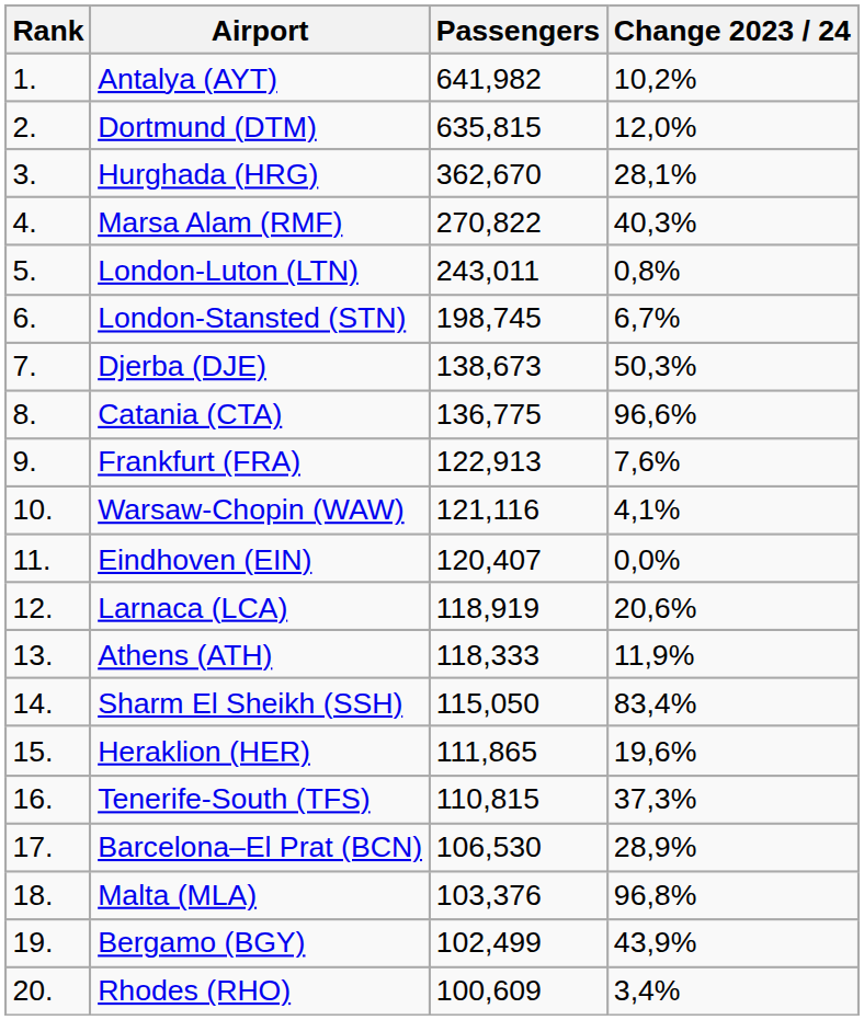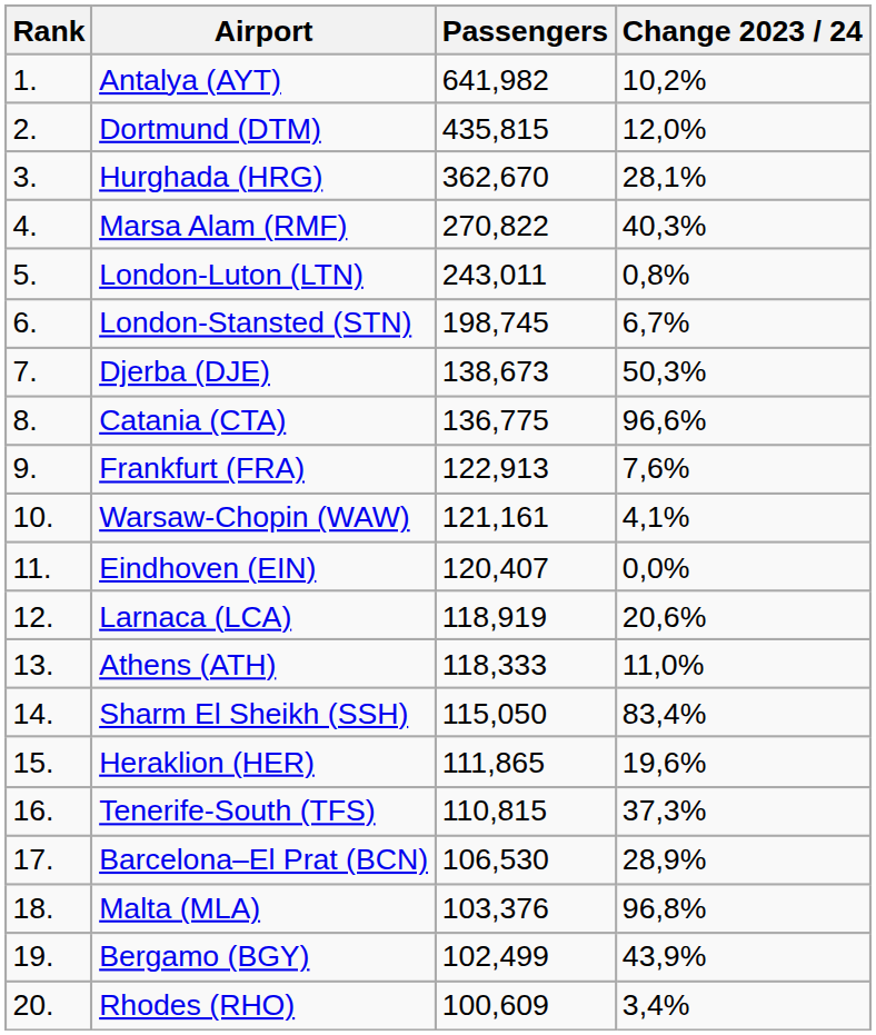Dortmund (DTM) | Passengers: 635,815 -> 435,815
Warsaw-Chopin (WAW) | Passengers: 121,116 -> 121,161
Athens (ATH) | Change 2023 / 24: 11,9% -> 11,0%
